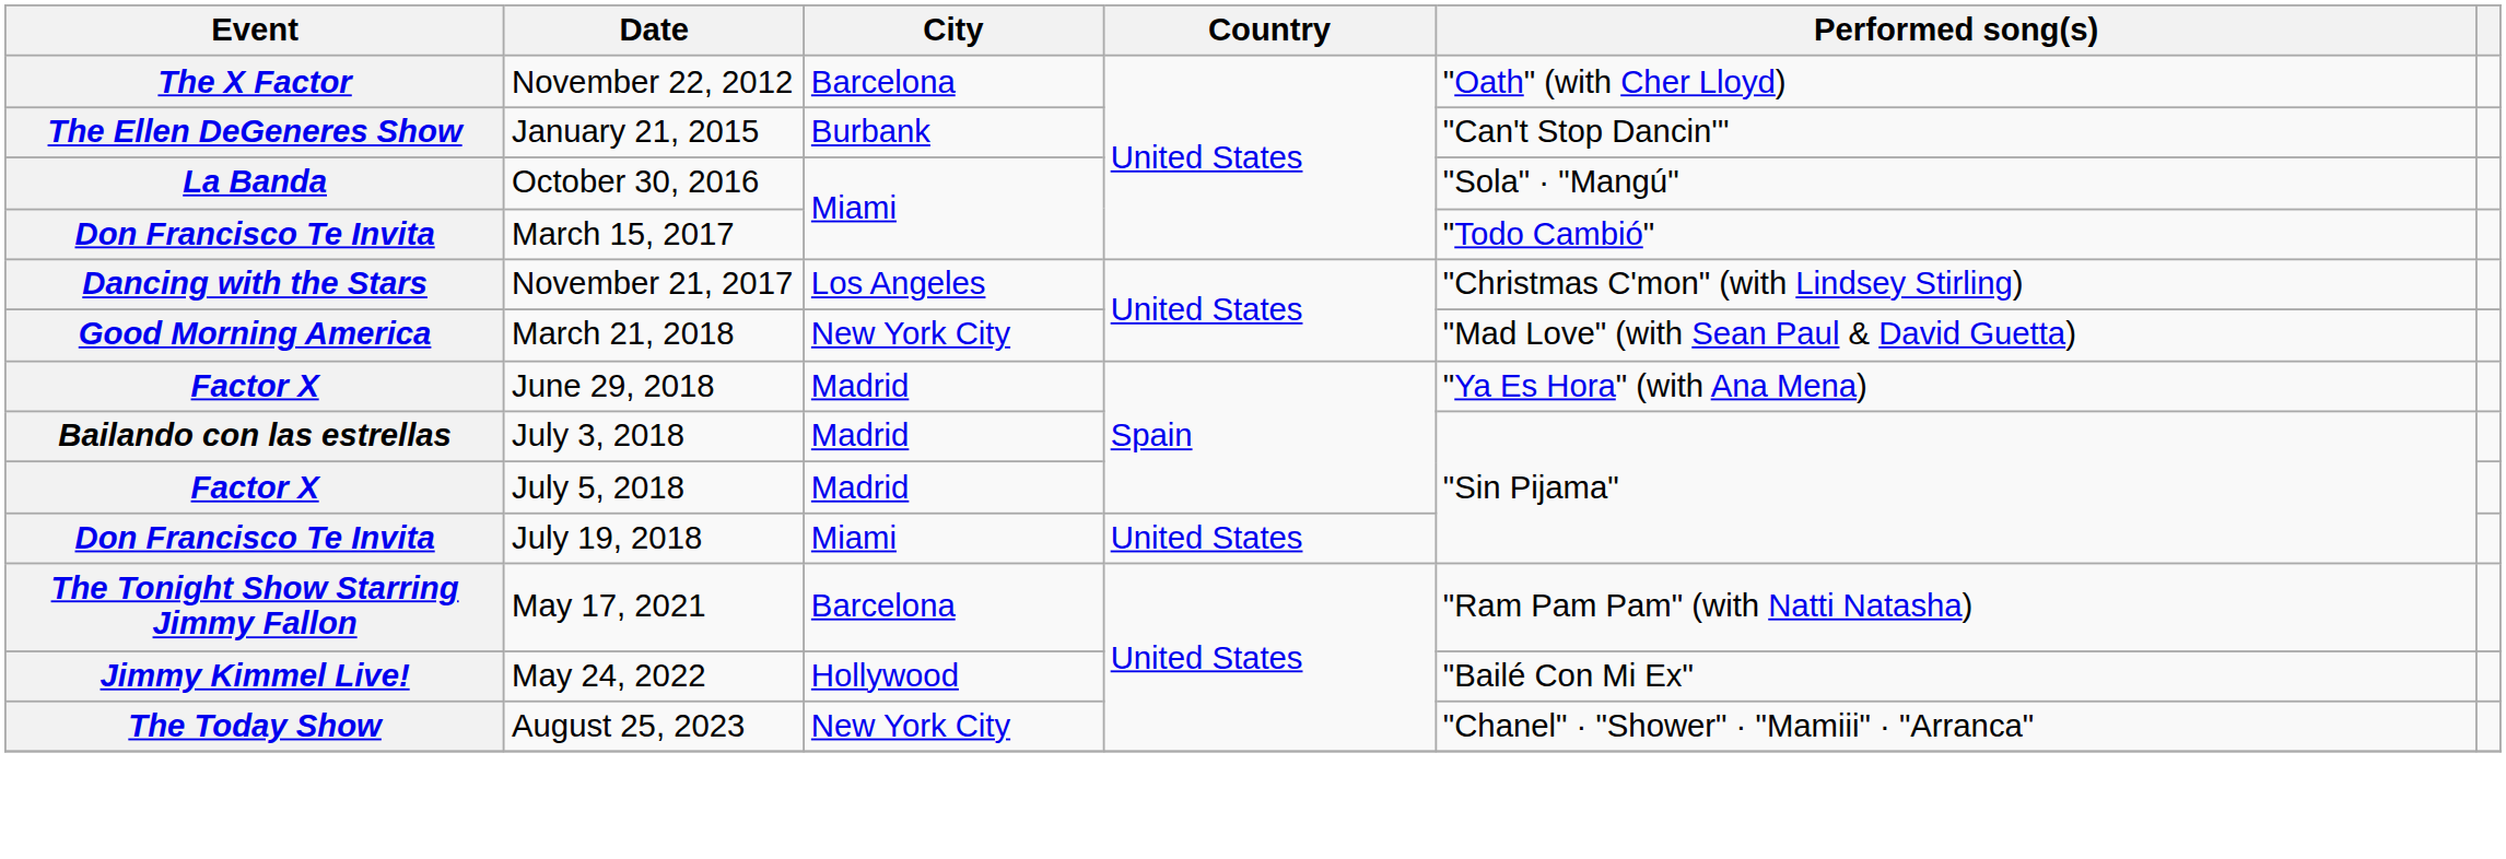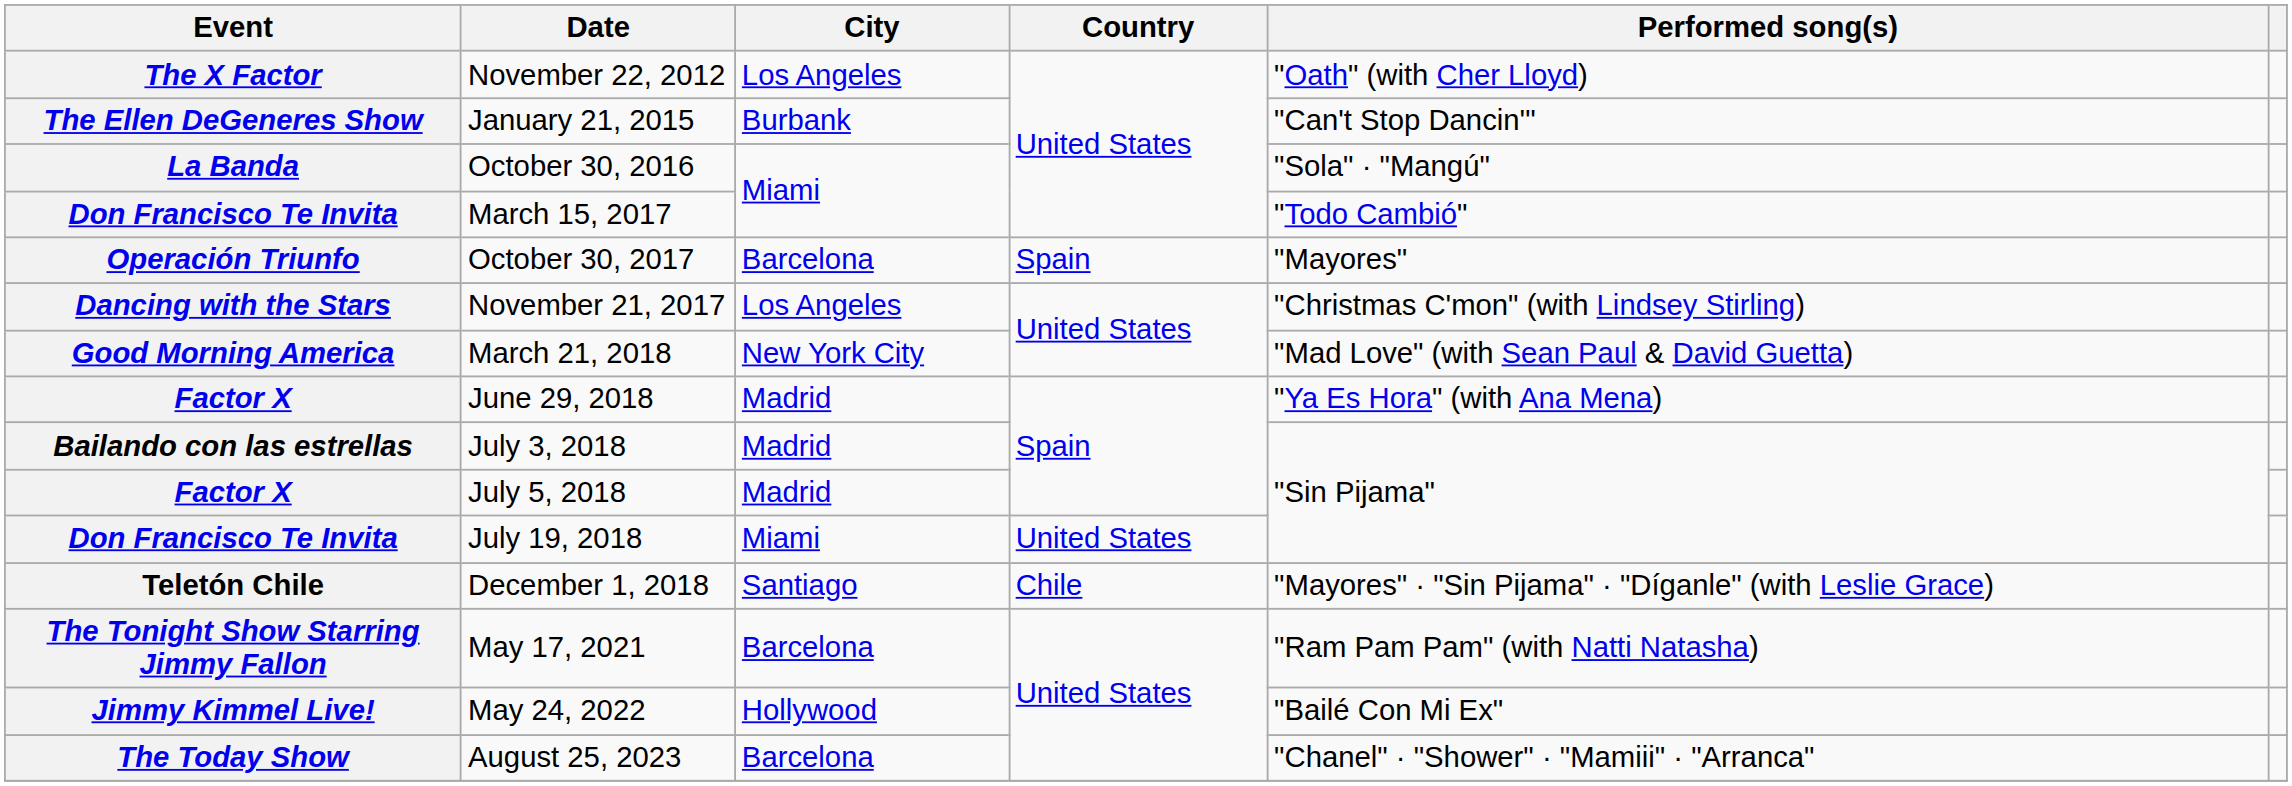November 22, 2012 | City: Barcelona -> Los Angeles
+ row: Operación Triunfo | October 30, 2017 | Barcelona | Spain | "Mayores"
+ row: Teletón Chile | December 1, 2018 | Santiago | Chile | "Mayores" · "Sin Pijama" · "Díganle" (with Leslie Grace)
August 25, 2023 | City: New York City -> Barcelona
